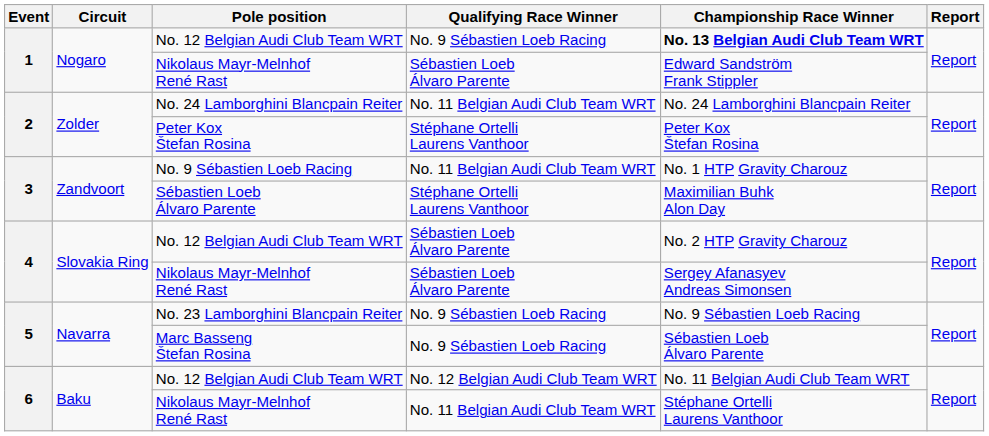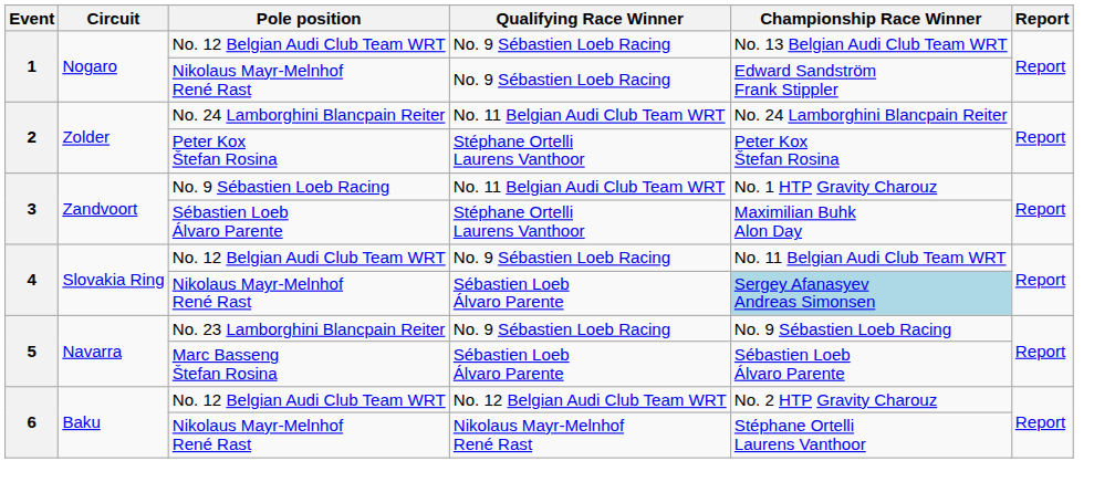1 / No. 12 Belgian Audi Club Team WRT | Championship Race Winner: bold -> normal
1 / Nikolaus Mayr-Melnhof René Rast | Qualifying Race Winner: Sébastien Loeb Álvaro Parente -> No. 9 Sébastien Loeb Racing
4 / No. 12 Belgian Audi Club Team WRT | Qualifying Race Winner: Sébastien Loeb Álvaro Parente -> No. 9 Sébastien Loeb Racing
4 / No. 12 Belgian Audi Club Team WRT | Championship Race Winner: No. 2 HTP Gravity Charouz -> No. 11 Belgian Audi Club Team WRT
4 / Nikolaus Mayr-Melnhof René Rast | Championship Race Winner: no background -> lightblue background
Marc Basseng Štefan Rosina | Qualifying Race Winner: No. 9 Sébastien Loeb Racing -> Sébastien Loeb Álvaro Parente
6 / No. 12 Belgian Audi Club Team WRT | Championship Race Winner: No. 11 Belgian Audi Club Team WRT -> No. 2 HTP Gravity Charouz
6 / Nikolaus Mayr-Melnhof René Rast | Qualifying Race Winner: No. 11 Belgian Audi Club Team WRT -> Nikolaus Mayr-Melnhof René Rast
